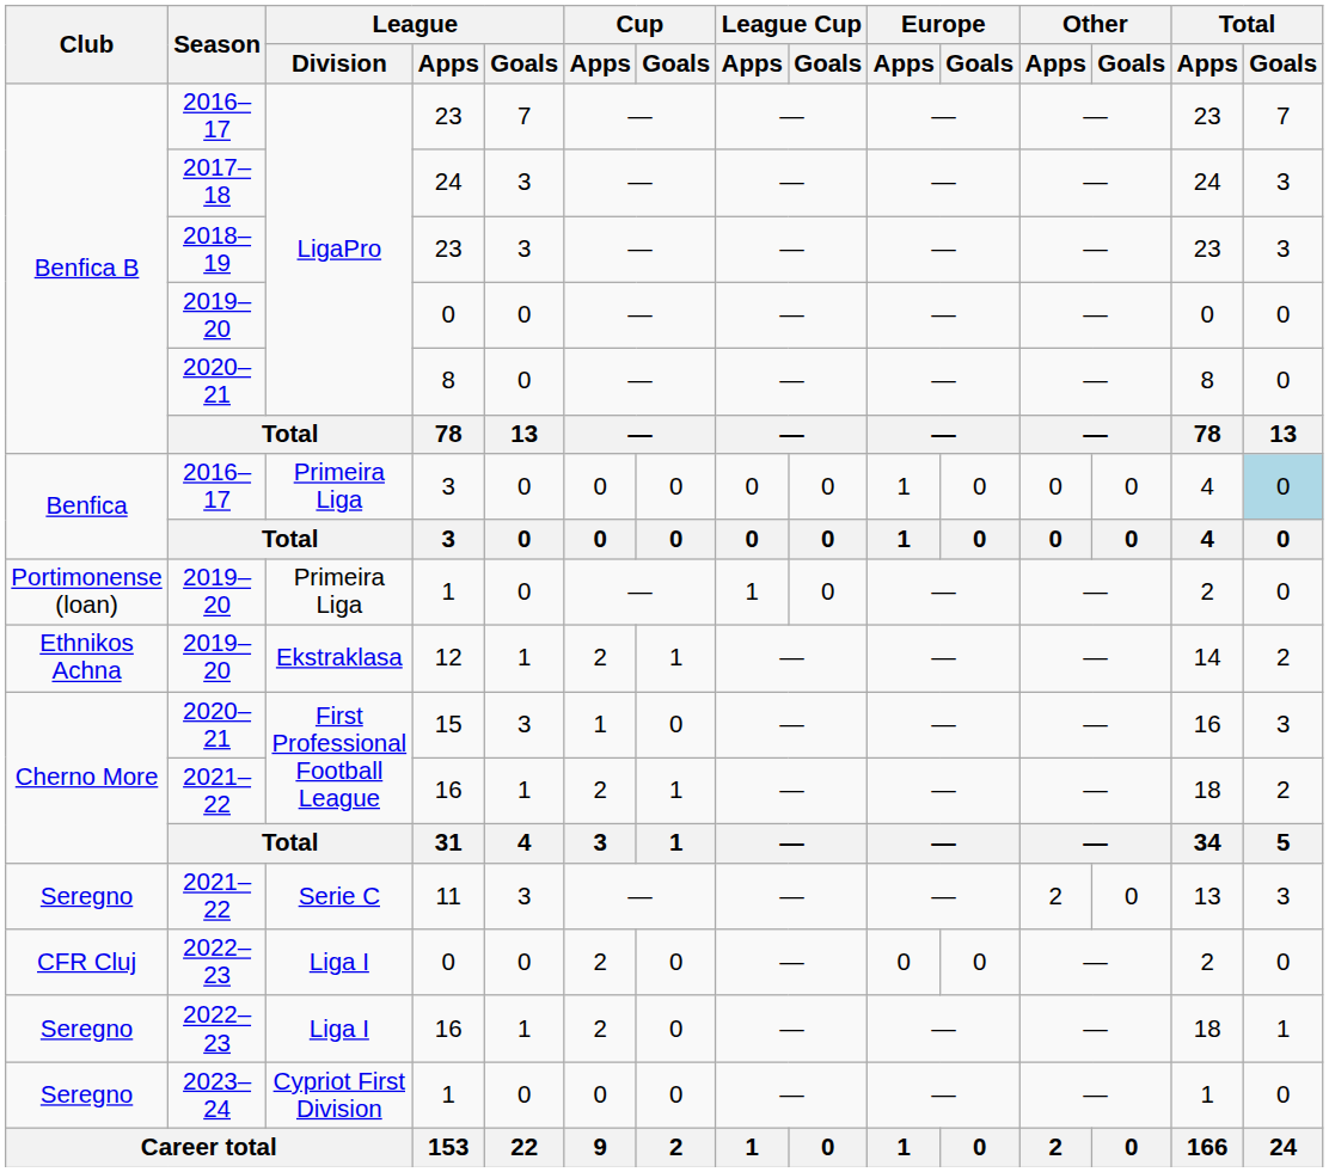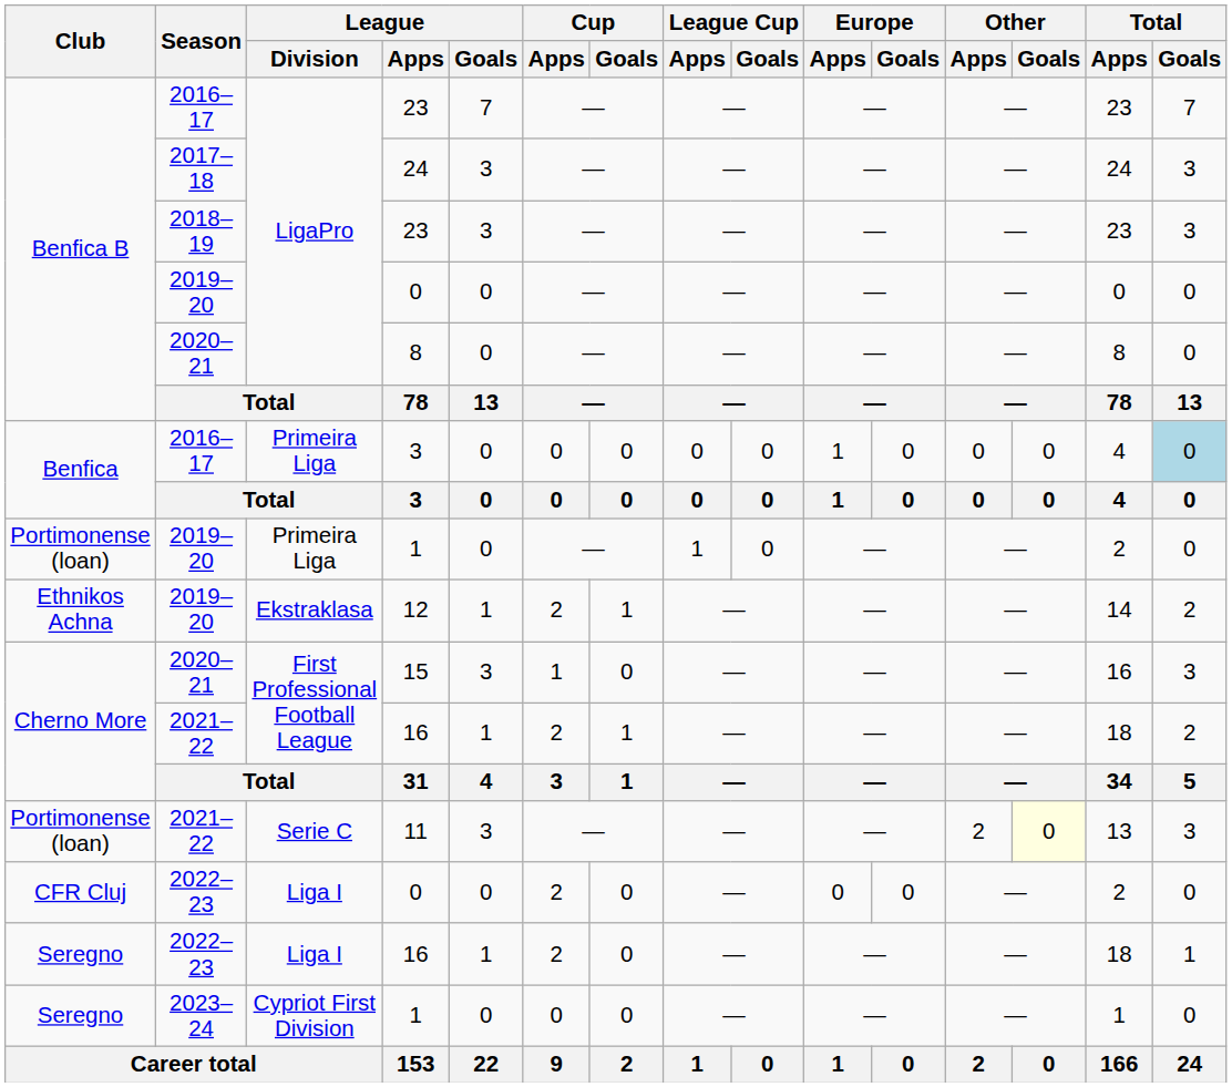11 | Club: Seregno -> Portimonense (loan)
11 | Other / Goals: no background -> lightyellow background
